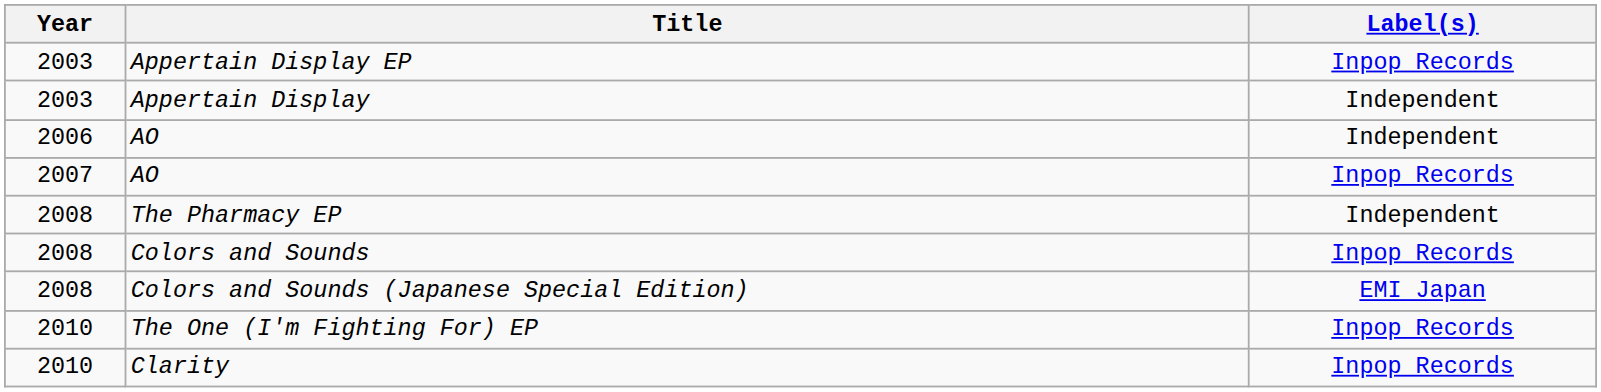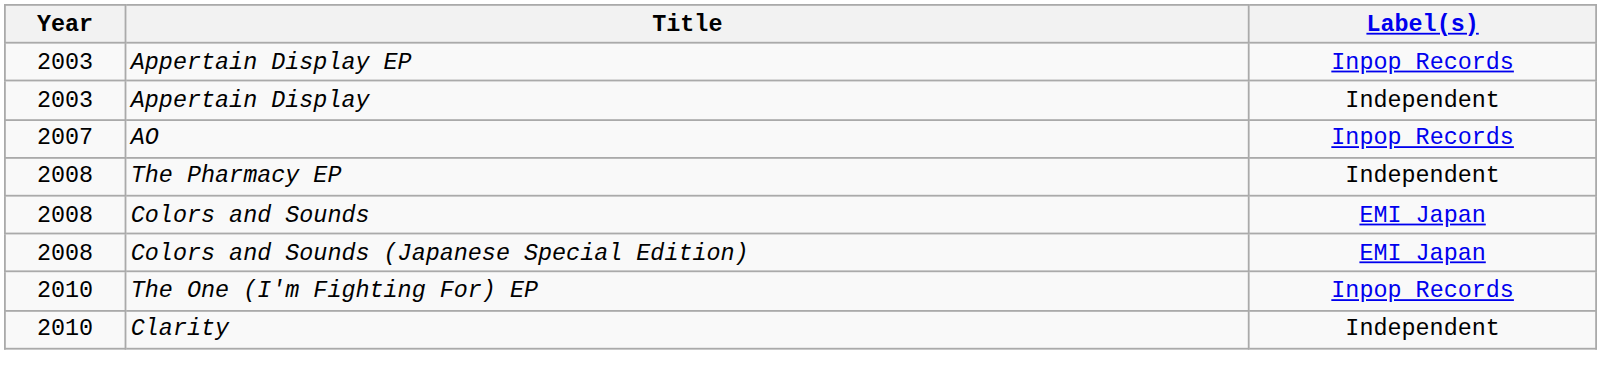- row: 2006 | AO | Independent
Colors and Sounds | Label(s): Inpop Records -> EMI Japan
Clarity | Label(s): Inpop Records -> Independent
